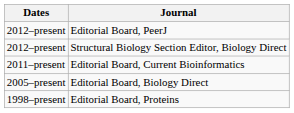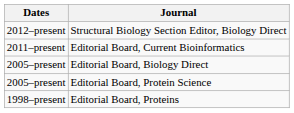- row: 2012–present | Editorial Board, PeerJ
+ row: 2005–present | Editorial Board, Protein Science
